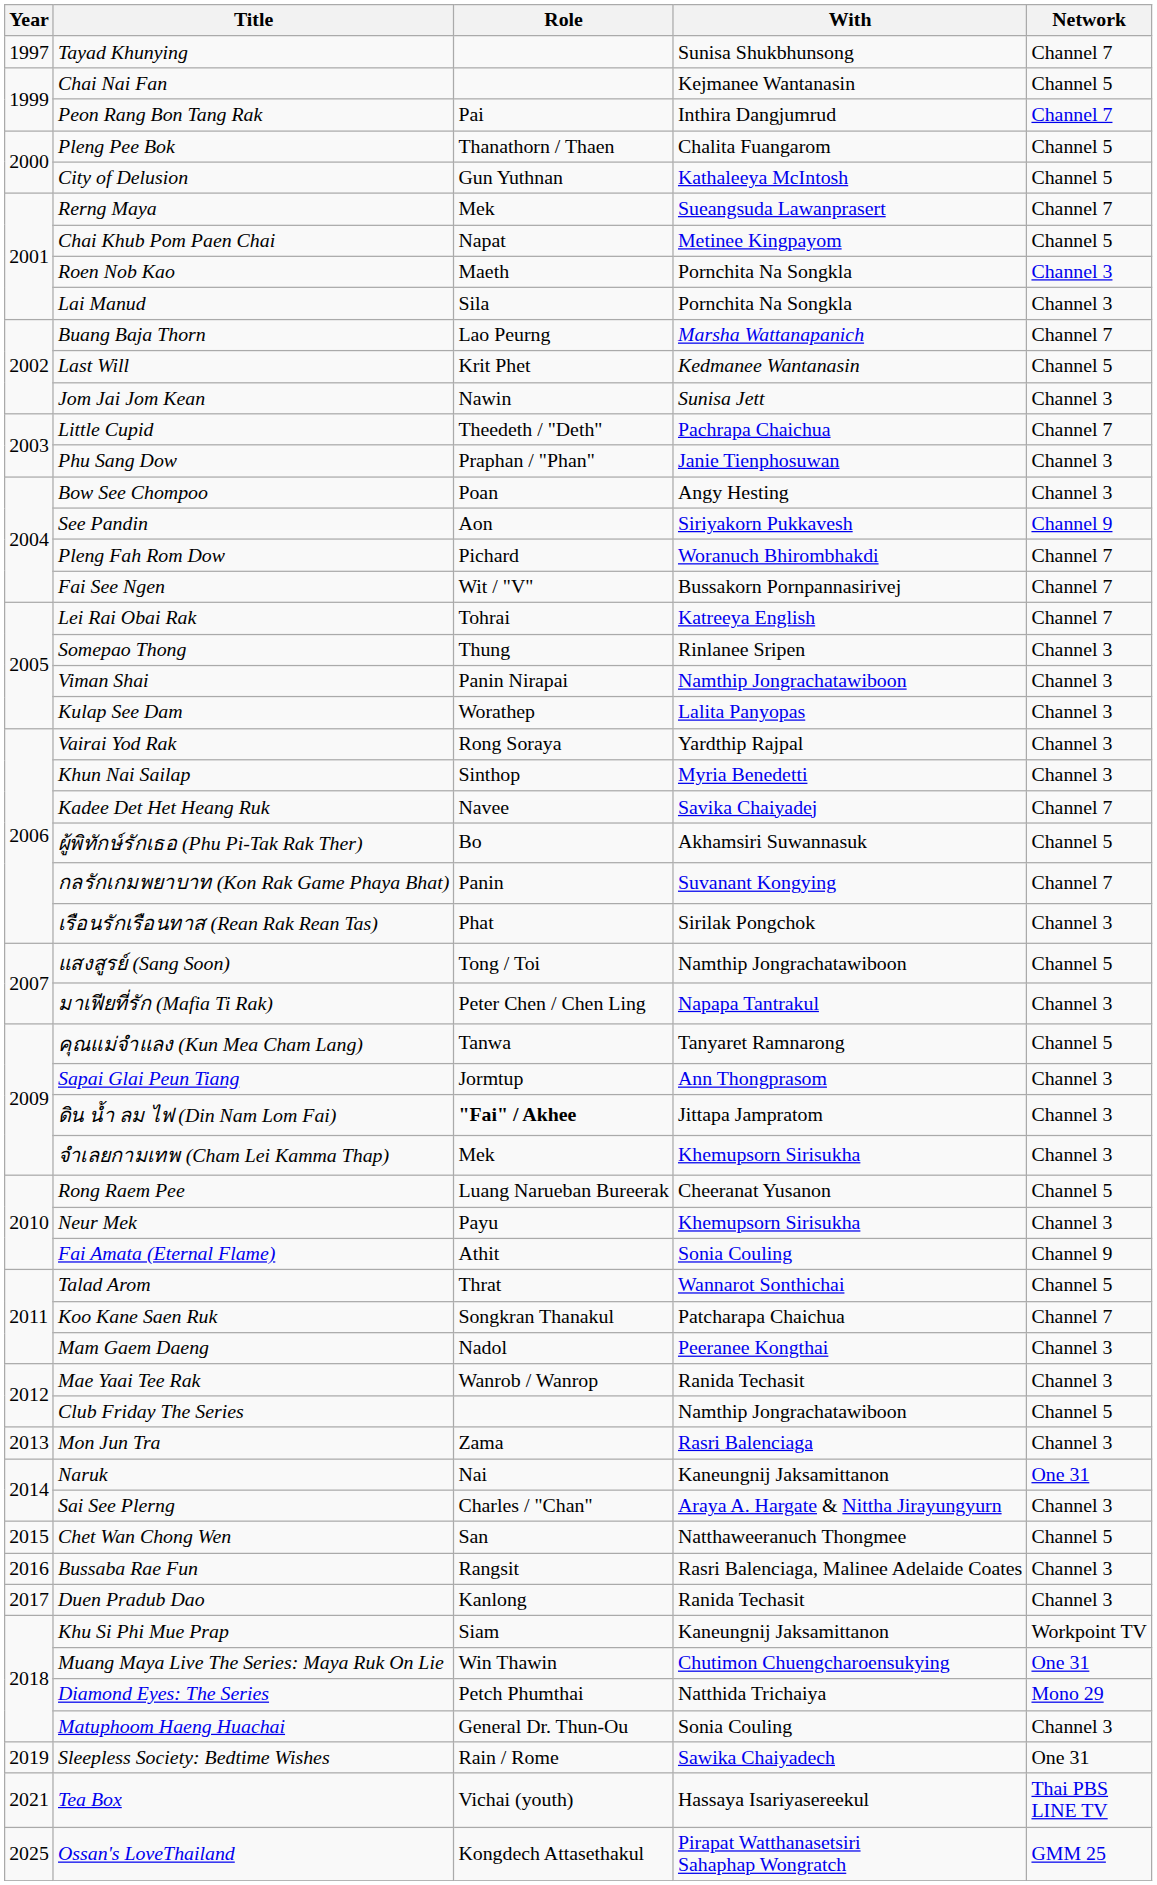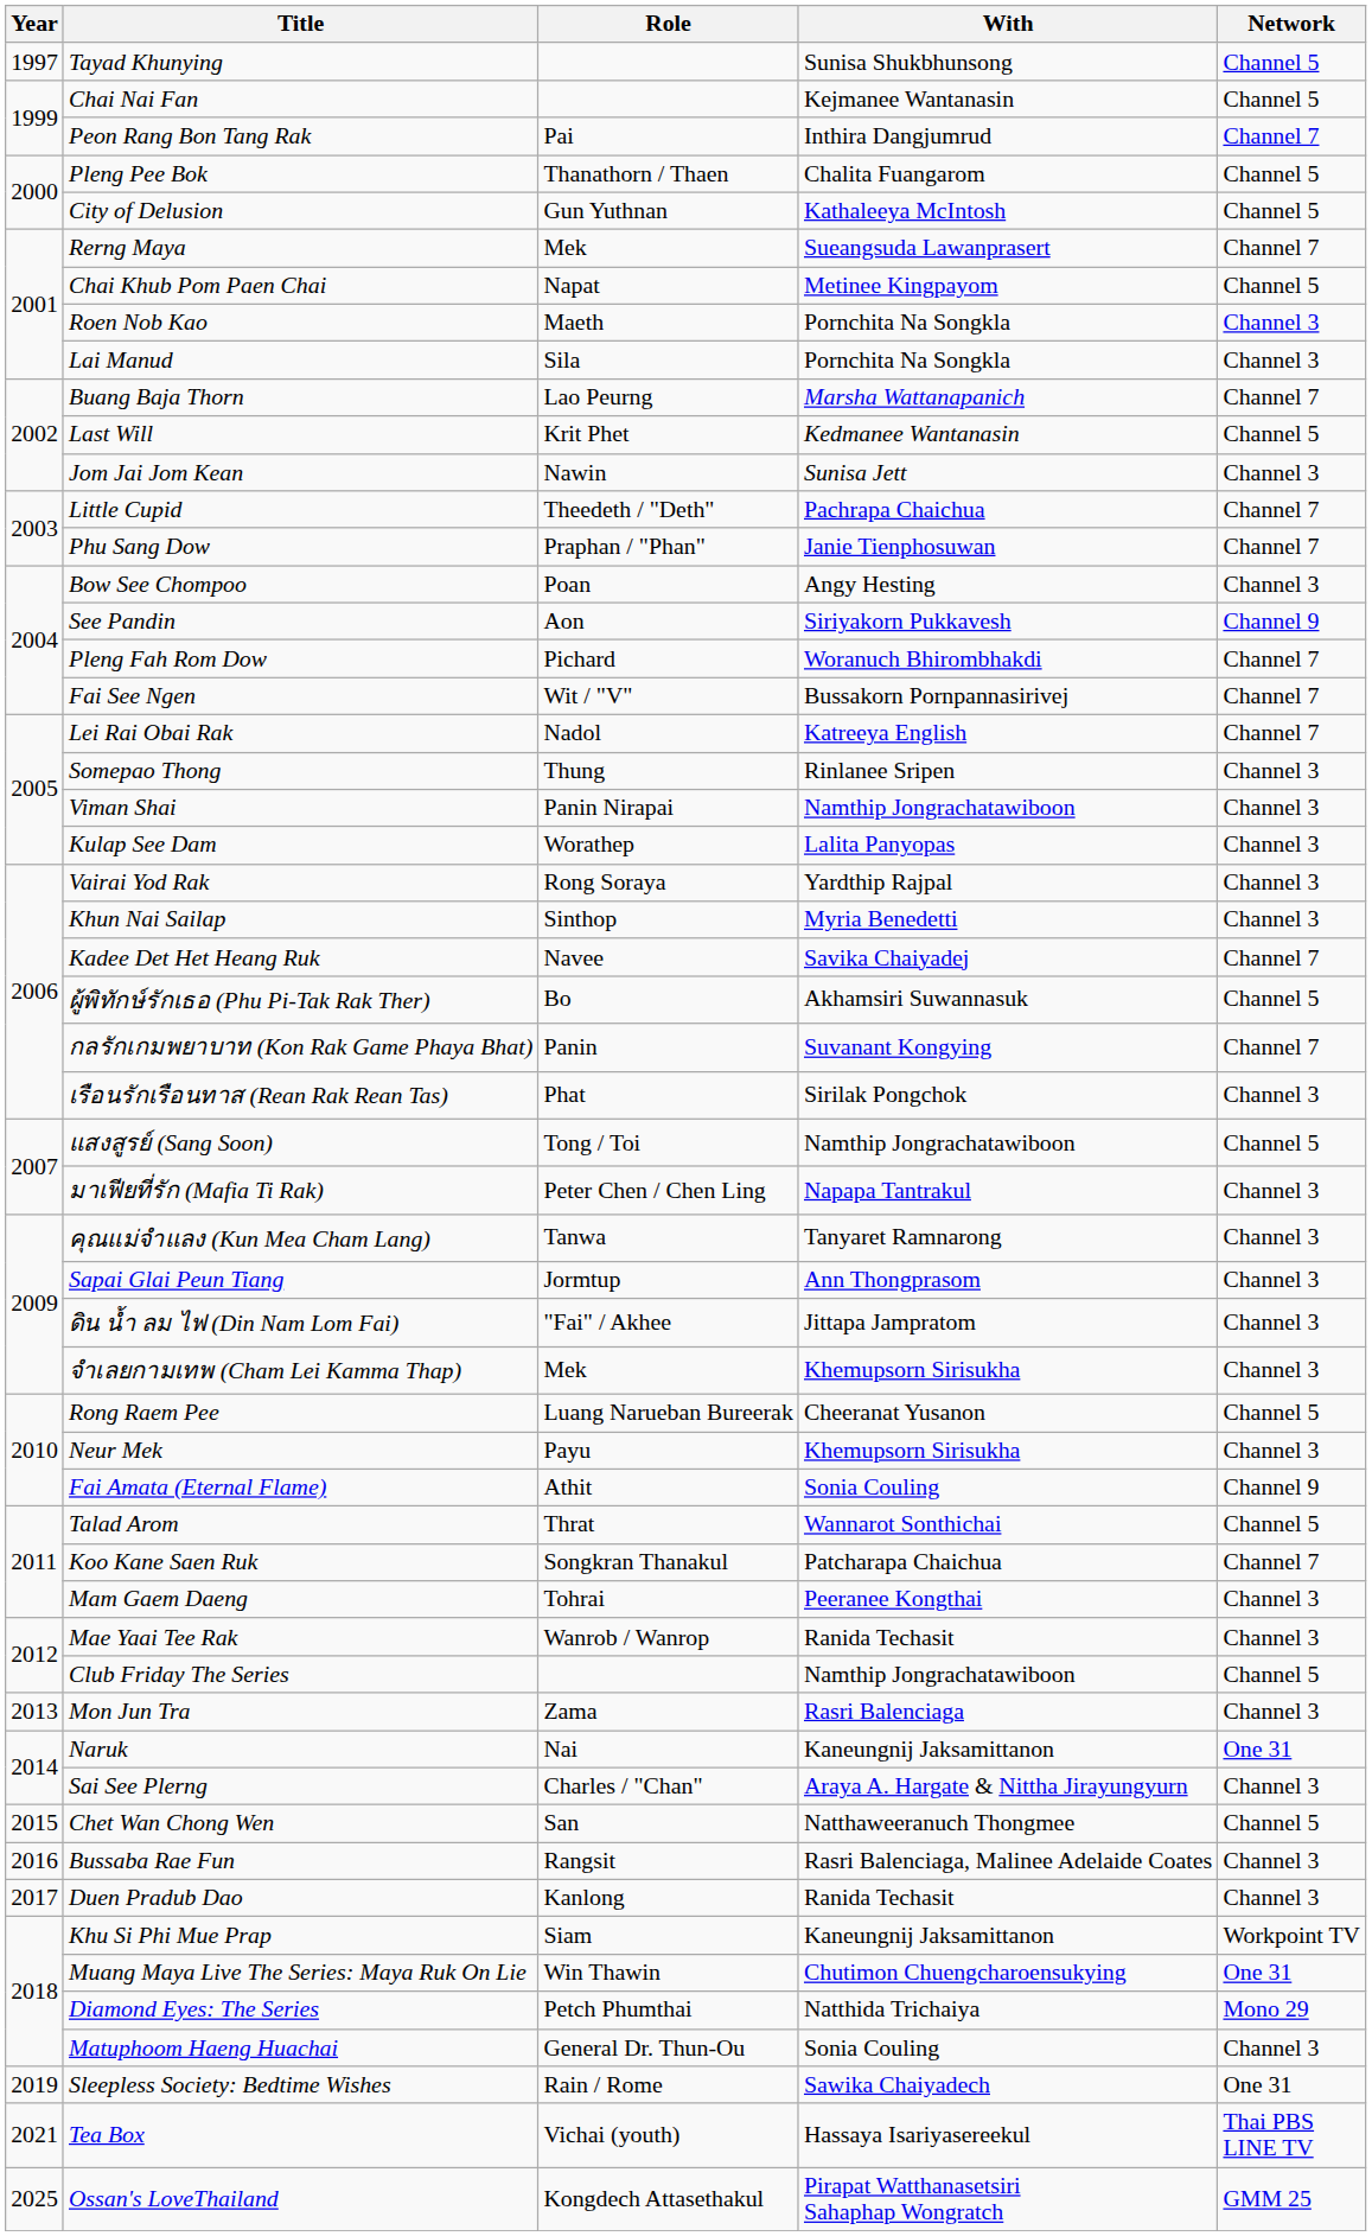Tayad Khunying | Network: Channel 7 -> Channel 5
Phu Sang Dow | Network: Channel 3 -> Channel 7
Lei Rai Obai Rak | Role: Tohrai -> Nadol
คุณแม่จำแลง (Kun Mea Cham Lang) | Network: Channel 5 -> Channel 3
ดิน น้ำ ลม ไฟ (Din Nam Lom Fai) | Role: bold -> normal
Mam Gaem Daeng | Role: Nadol -> Tohrai
